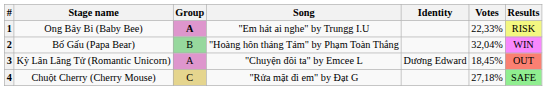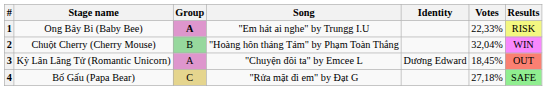2 | Stage name: Bố Gấu (Papa Bear) -> Chuột Cherry (Cherry Mouse)
4 | Stage name: Chuột Cherry (Cherry Mouse) -> Bố Gấu (Papa Bear)
